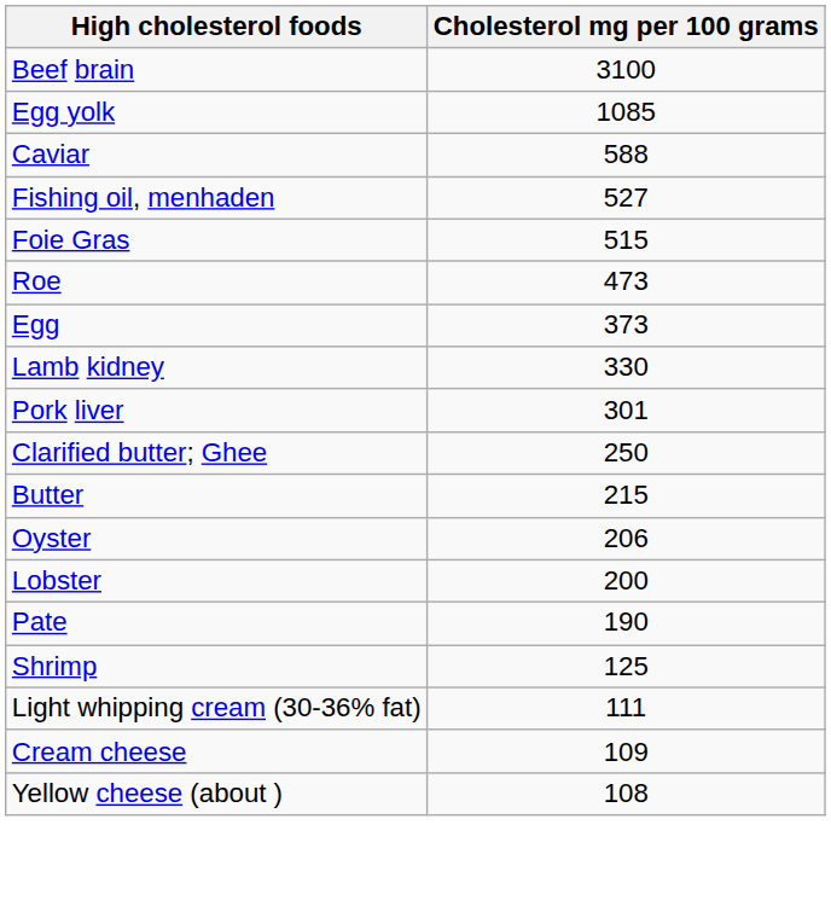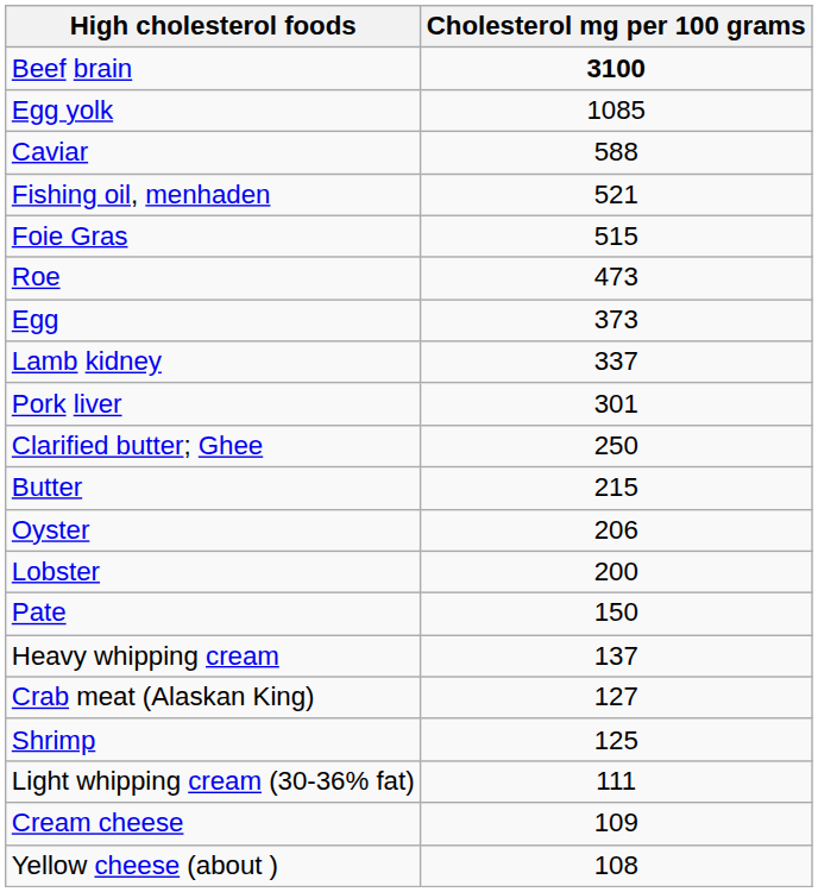Beef brain | Cholesterol mg per 100 grams: normal -> bold
Fishing oil, menhaden | Cholesterol mg per 100 grams: 527 -> 521
Lamb kidney | Cholesterol mg per 100 grams: 330 -> 337
Pate | Cholesterol mg per 100 grams: 190 -> 150
+ row: Heavy whipping cream | 137
+ row: Crab meat (Alaskan King) | 127
